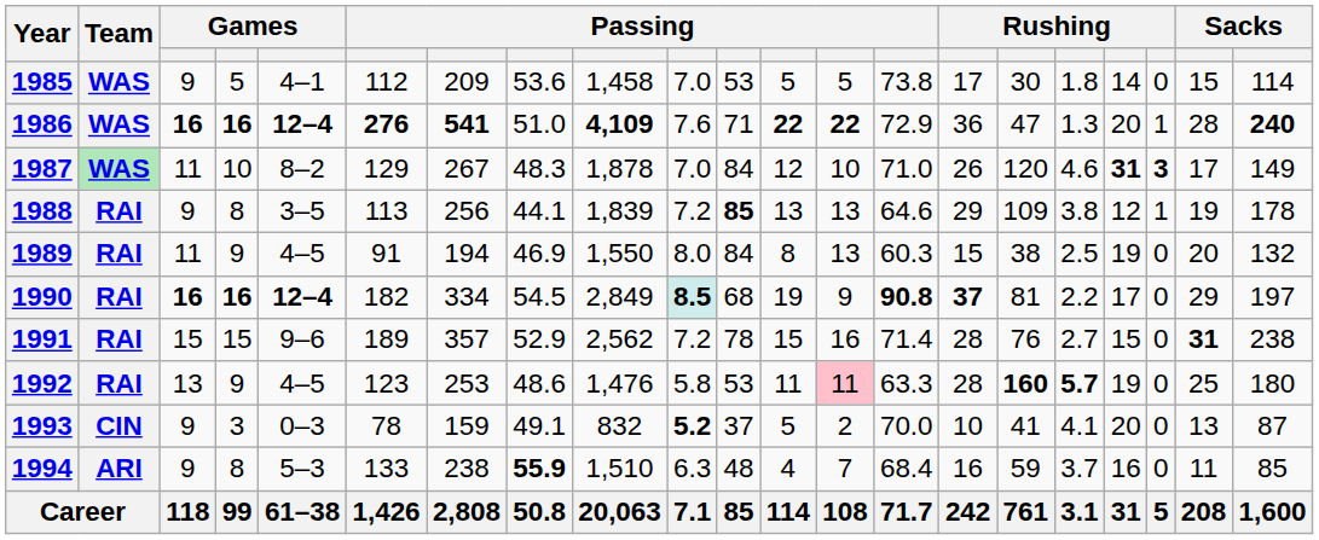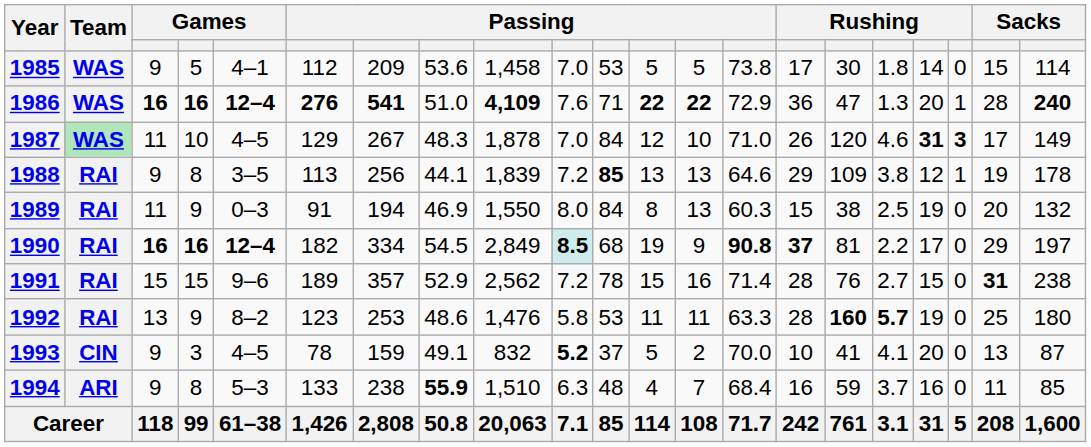1987 | column 5: 8–2 -> 4–5
1989 | column 5: 4–5 -> 0–3
1992 | column 5: 4–5 -> 8–2
1992 | column 13: pink background -> no background
1993 | column 5: 0–3 -> 4–5
